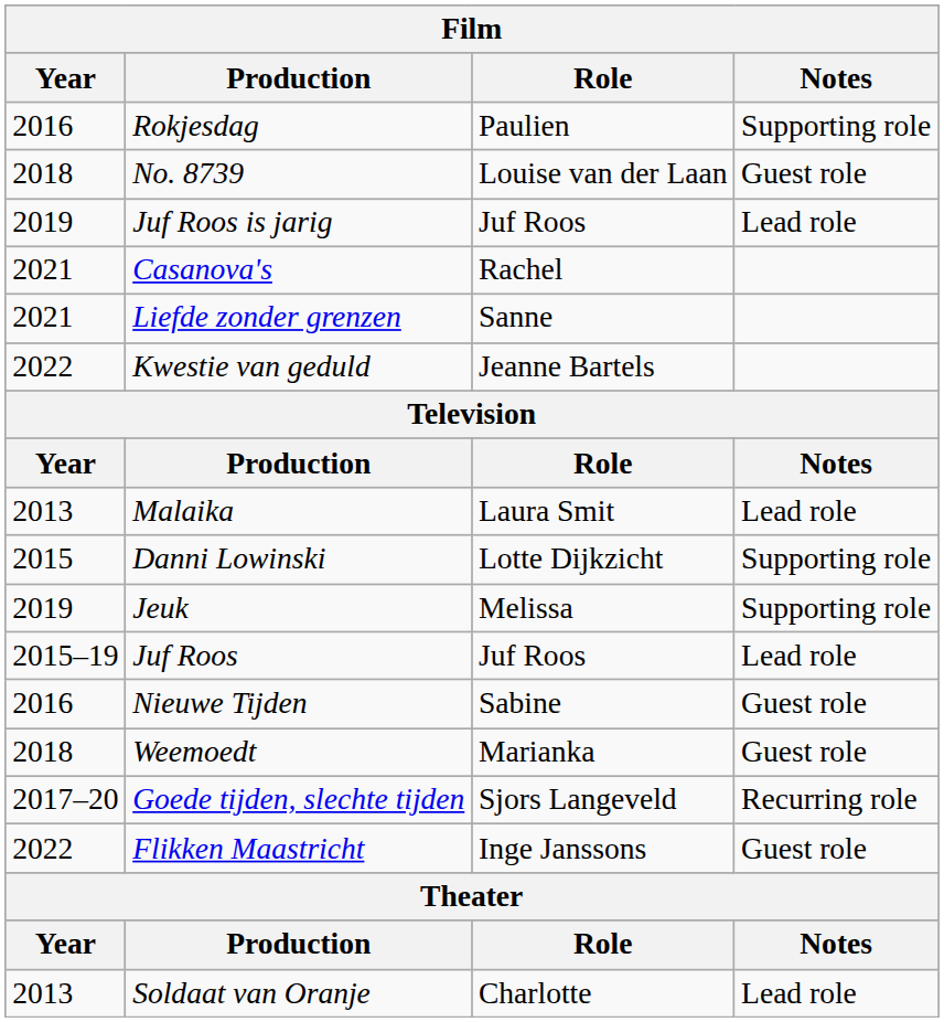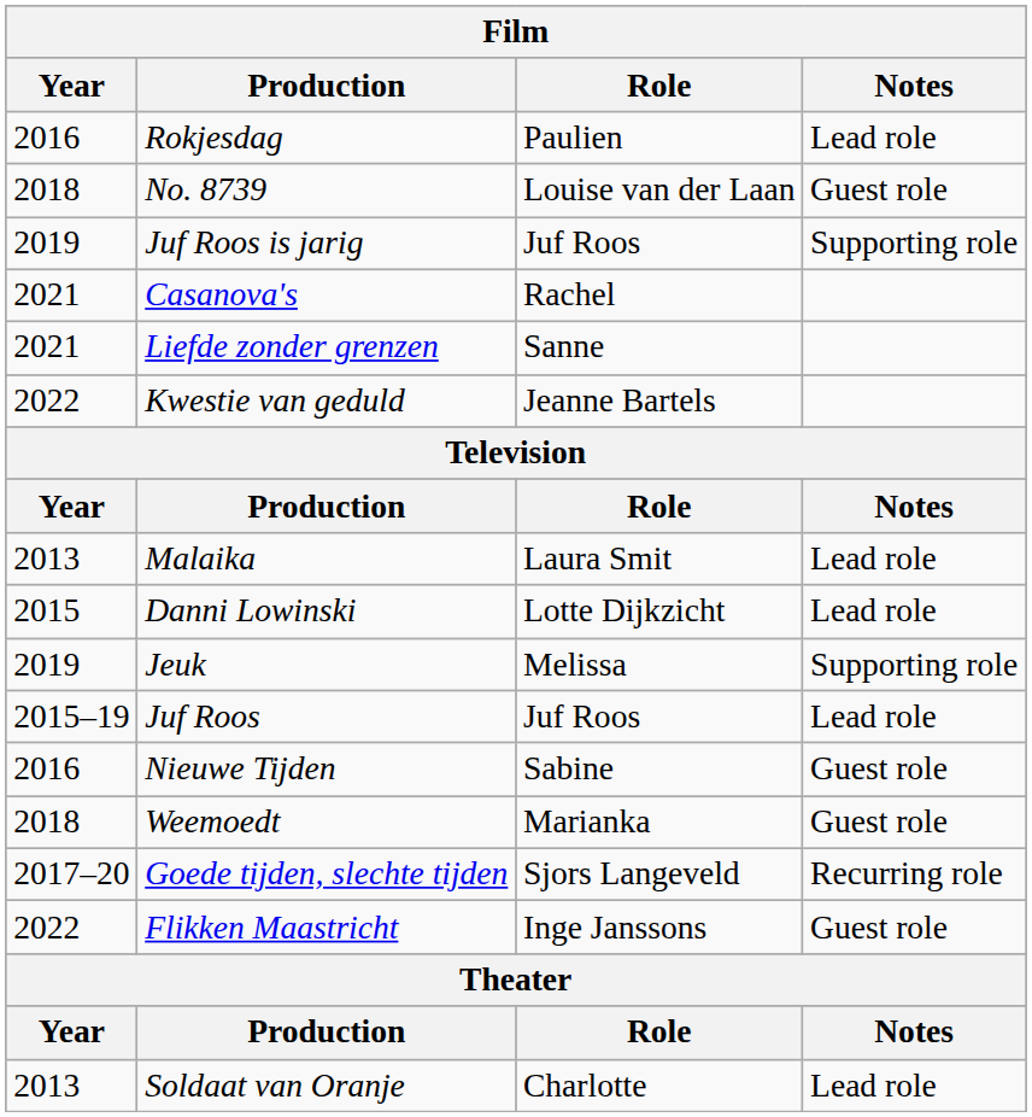Rokjesdag | Notes: Supporting role -> Lead role
Juf Roos is jarig | Notes: Lead role -> Supporting role
Danni Lowinski | Notes: Supporting role -> Lead role
